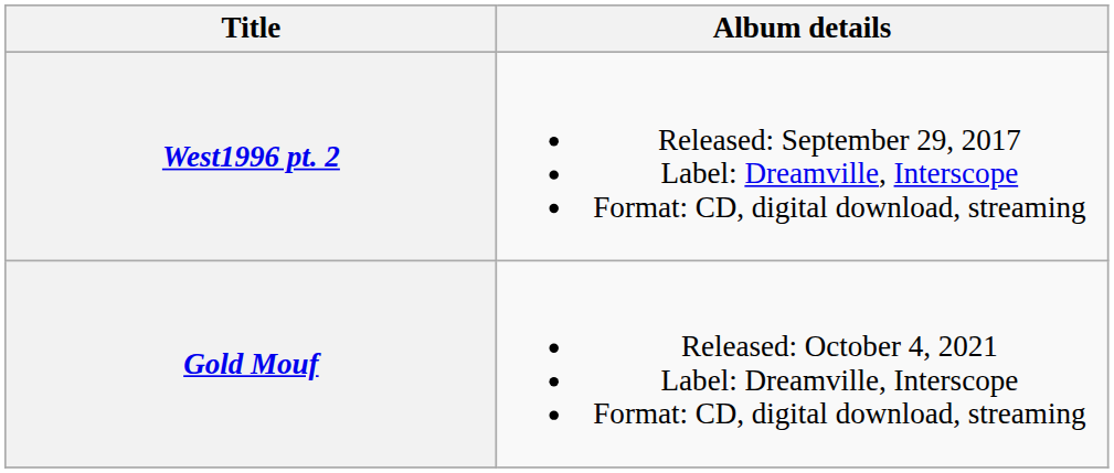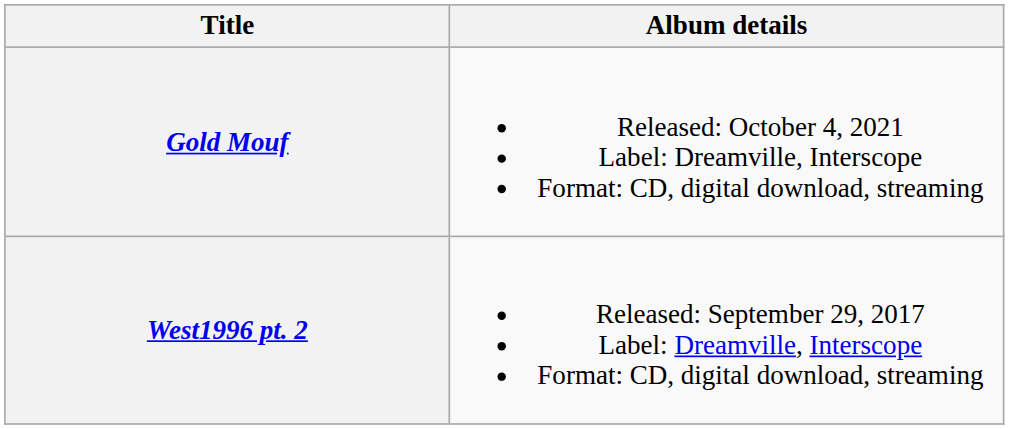rows swapped: West1996 pt. 2 <-> Gold Mouf
